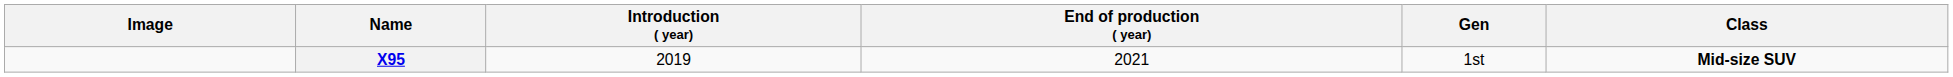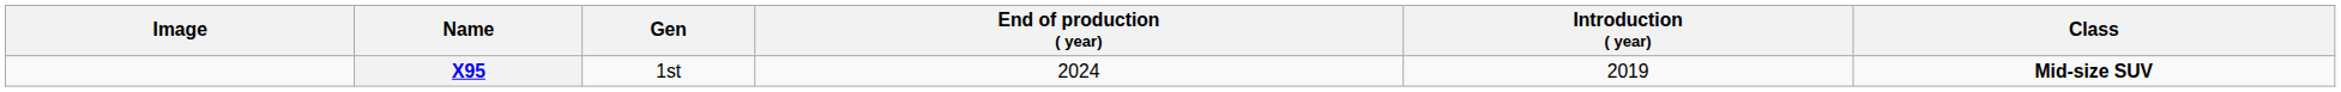columns swapped: Introduction ( year) <-> Gen
X95 | End of production ( year): 2021 -> 2024
